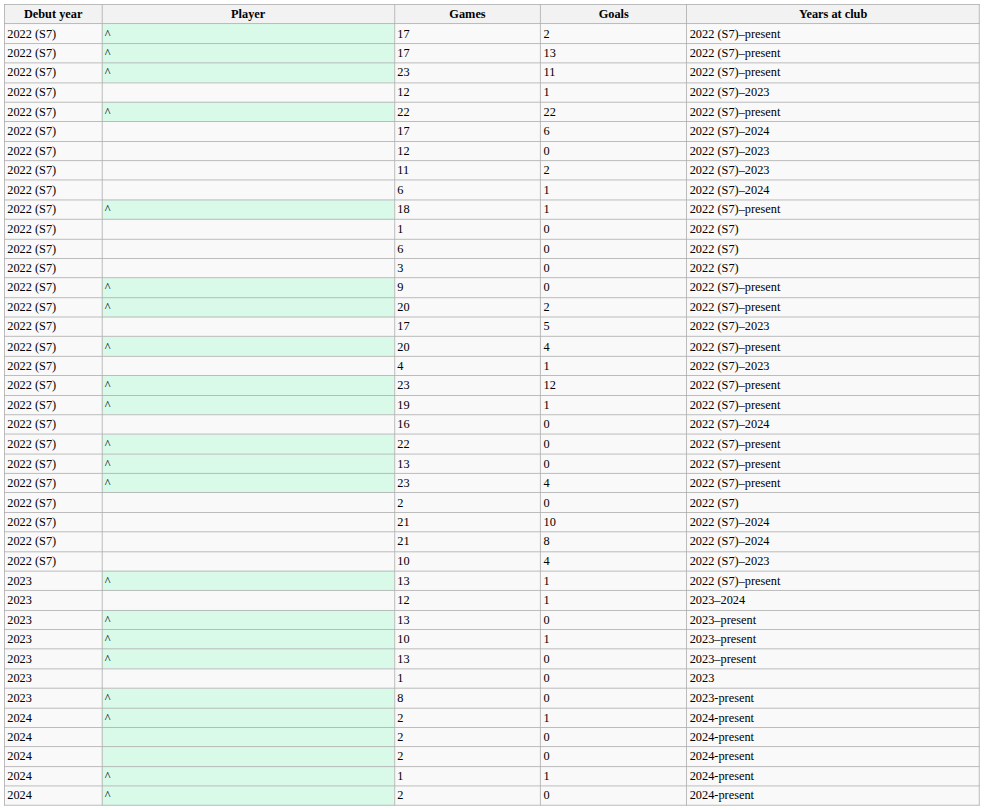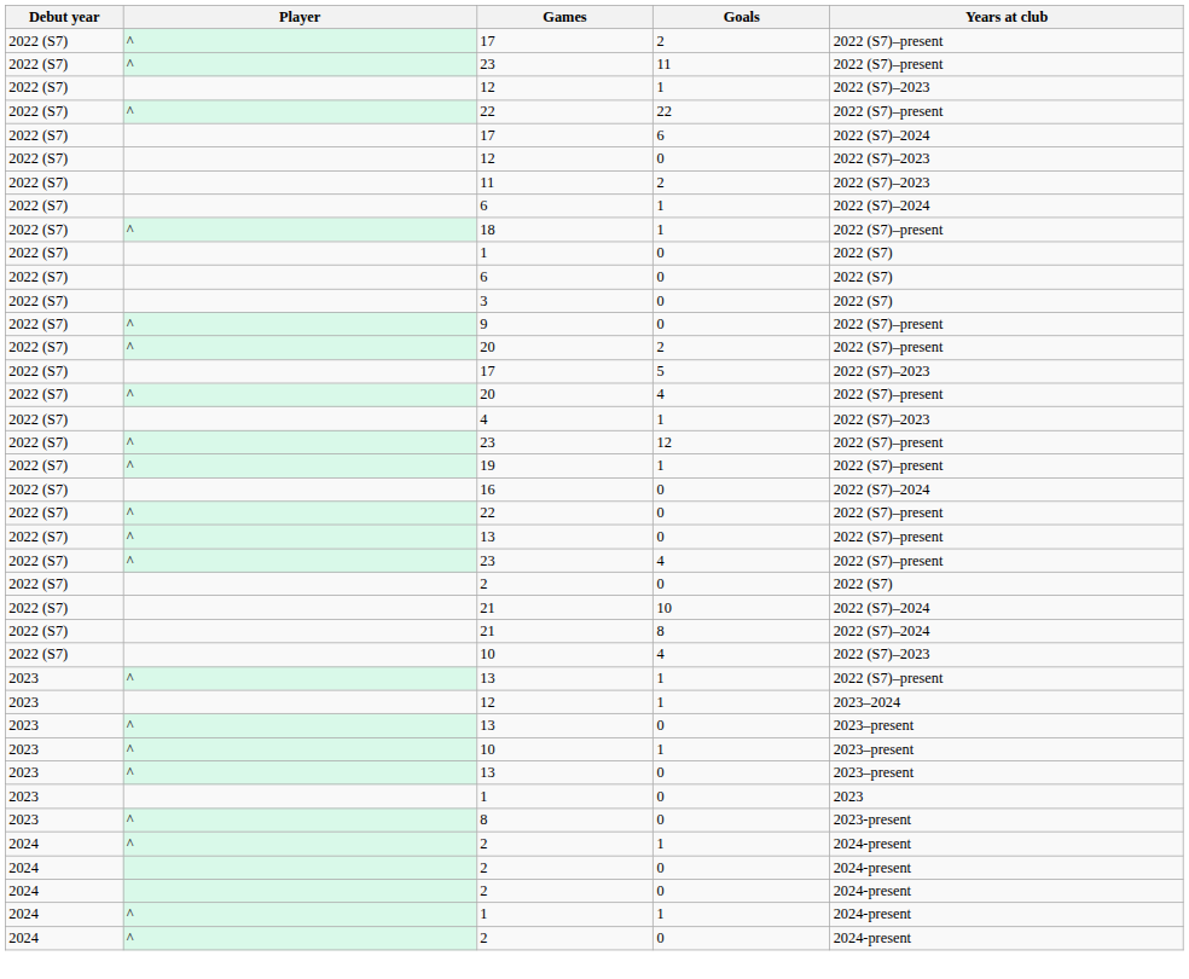- row: 2022 (S7) | ^ | 17 | 13 | 2022 (S7)–present
